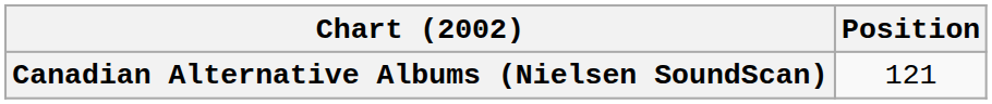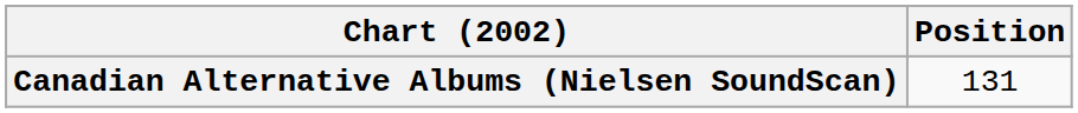Canadian Alternative Albums (Nielsen SoundScan) | Position: 121 -> 131
